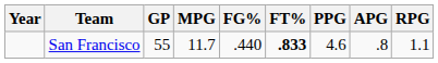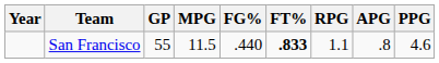columns swapped: RPG <-> PPG
San Francisco | MPG: 11.7 -> 11.5
